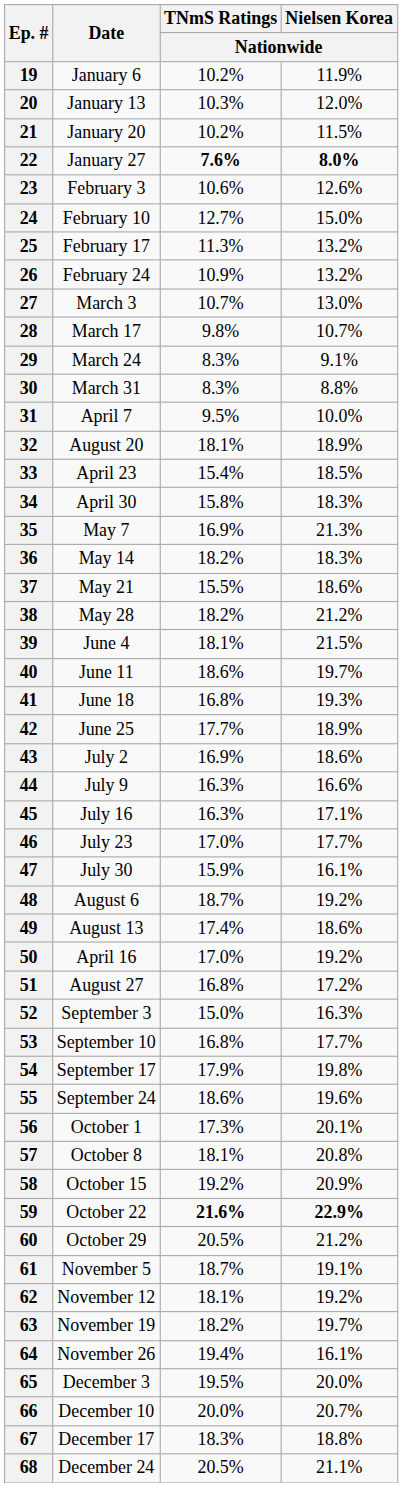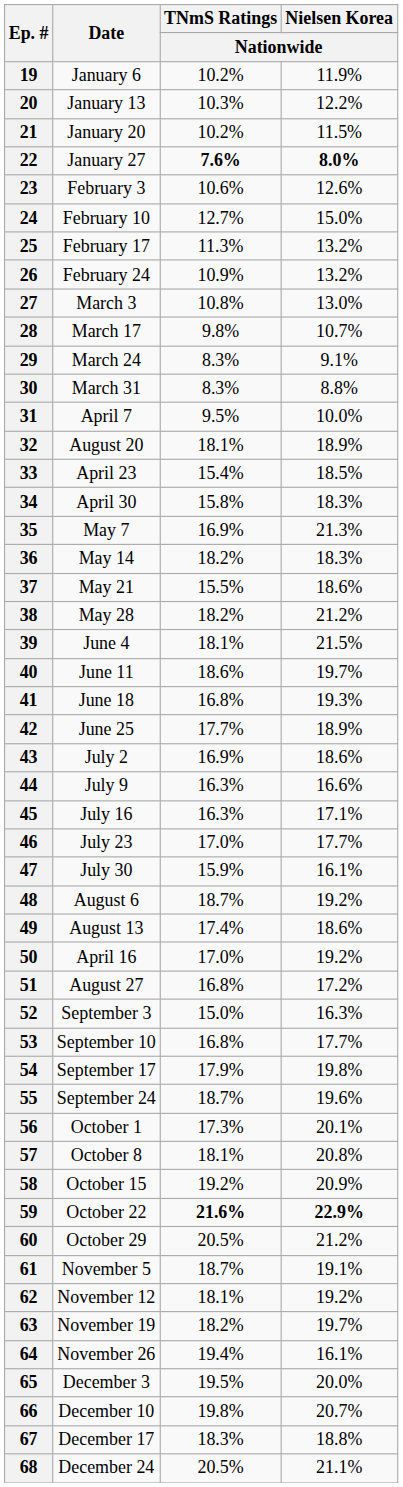20 | Nielsen Korea / Nationwide: 12.0% -> 12.2%
27 | TNmS Ratings / Nationwide: 10.7% -> 10.8%
55 | TNmS Ratings / Nationwide: 18.6% -> 18.7%
66 | TNmS Ratings / Nationwide: 20.0% -> 19.8%
